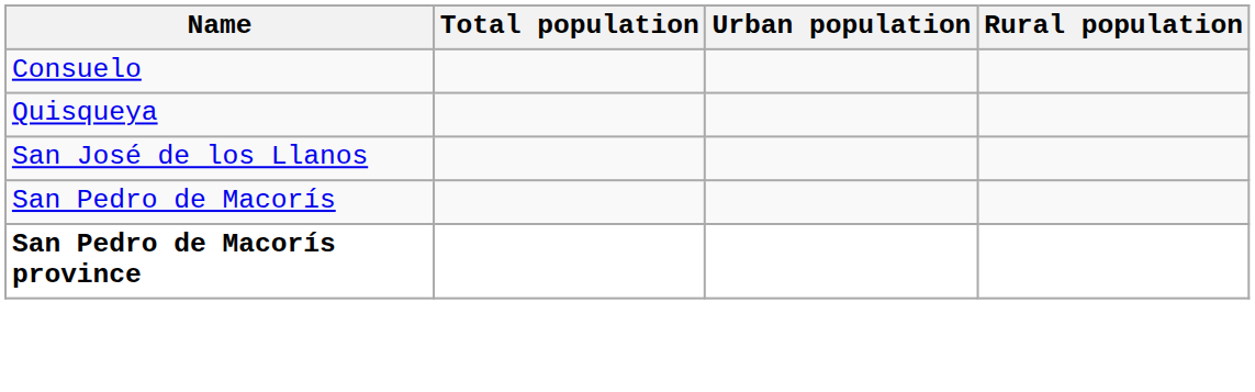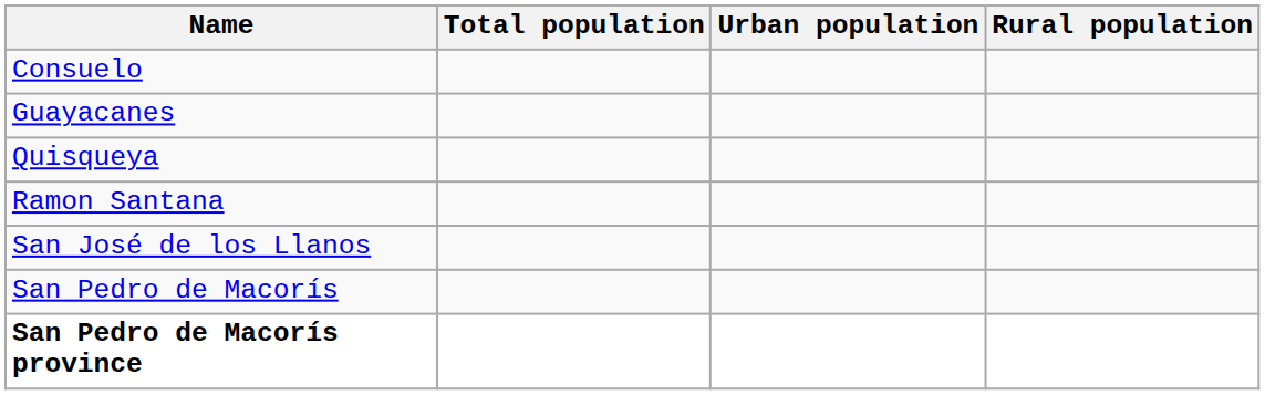+ row: Guayacanes
+ row: Ramon Santana
